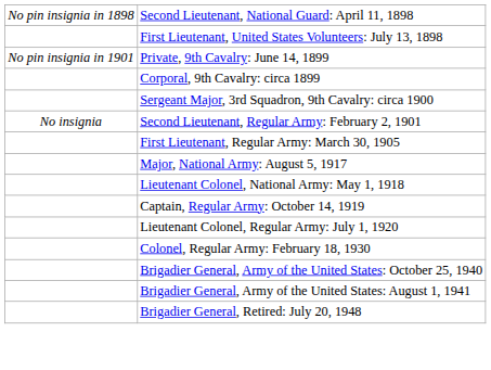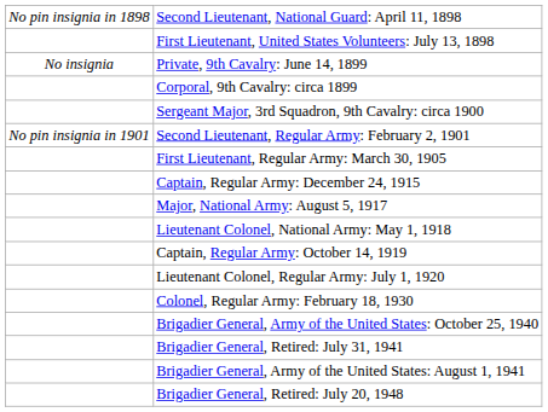Private, 9th Cavalry: June 14, 1899 | column 1: No pin insignia in 1901 -> No insignia
Second Lieutenant, Regular Army: February 2, 1901 | column 1: No insignia -> No pin insignia in 1901
+ row: Captain, Regular Army: December 24, 1915
+ row: Brigadier General, Retired: July 31, 1941
